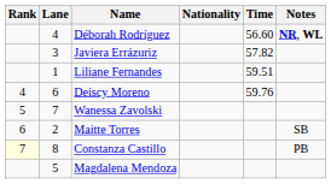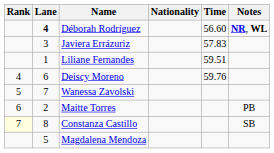Déborah Rodríguez | Lane: normal -> bold
Javiera Errázuriz | Time: 57.82 -> 57.83
Maitte Torres | Notes: SB -> PB
Constanza Castillo | Notes: PB -> SB
